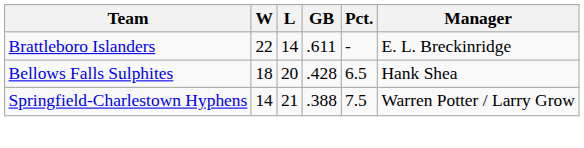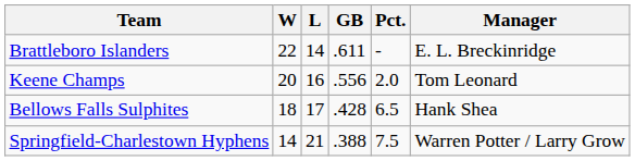+ row: Keene Champs | 20 | 16 | .556 | 2.0 | Tom Leonard
Bellows Falls Sulphites | L: 20 -> 17
